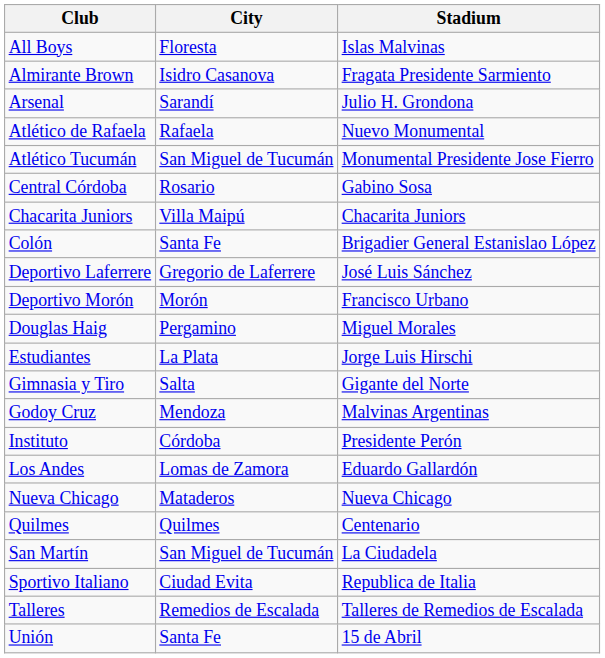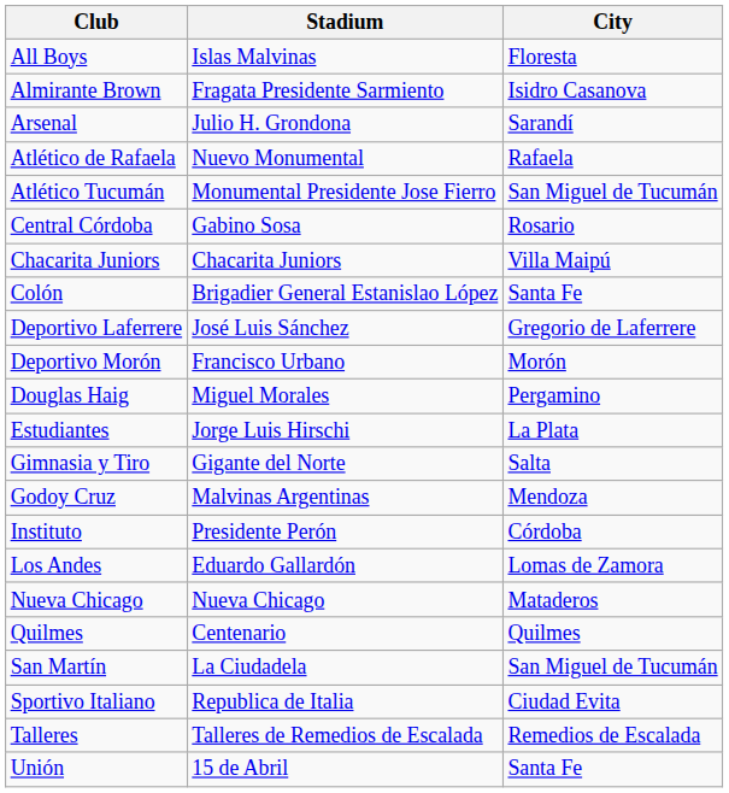columns swapped: City <-> Stadium
